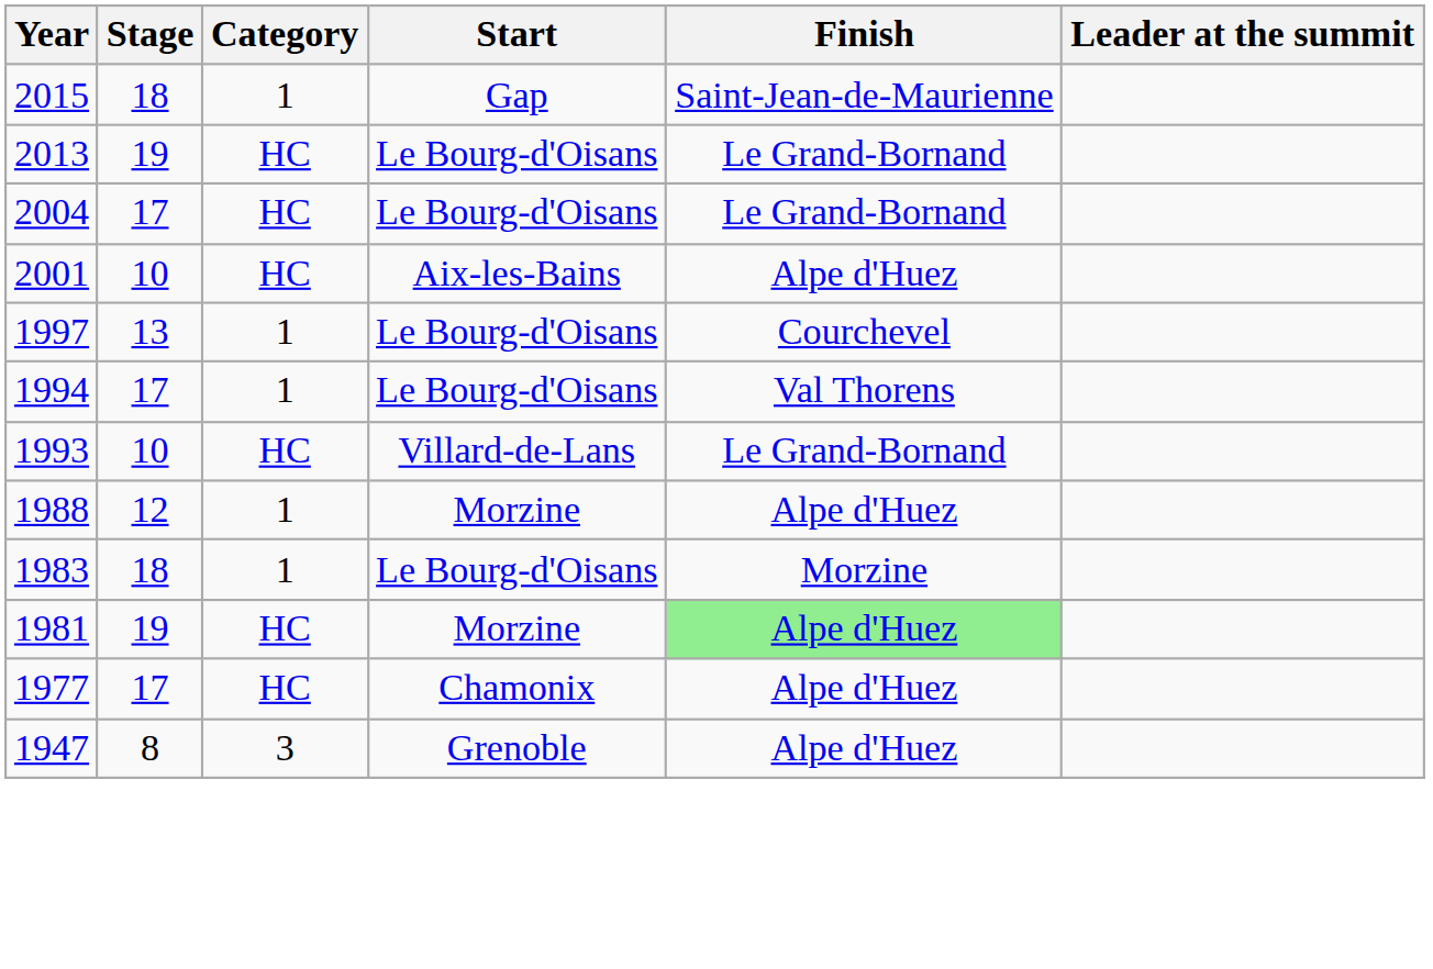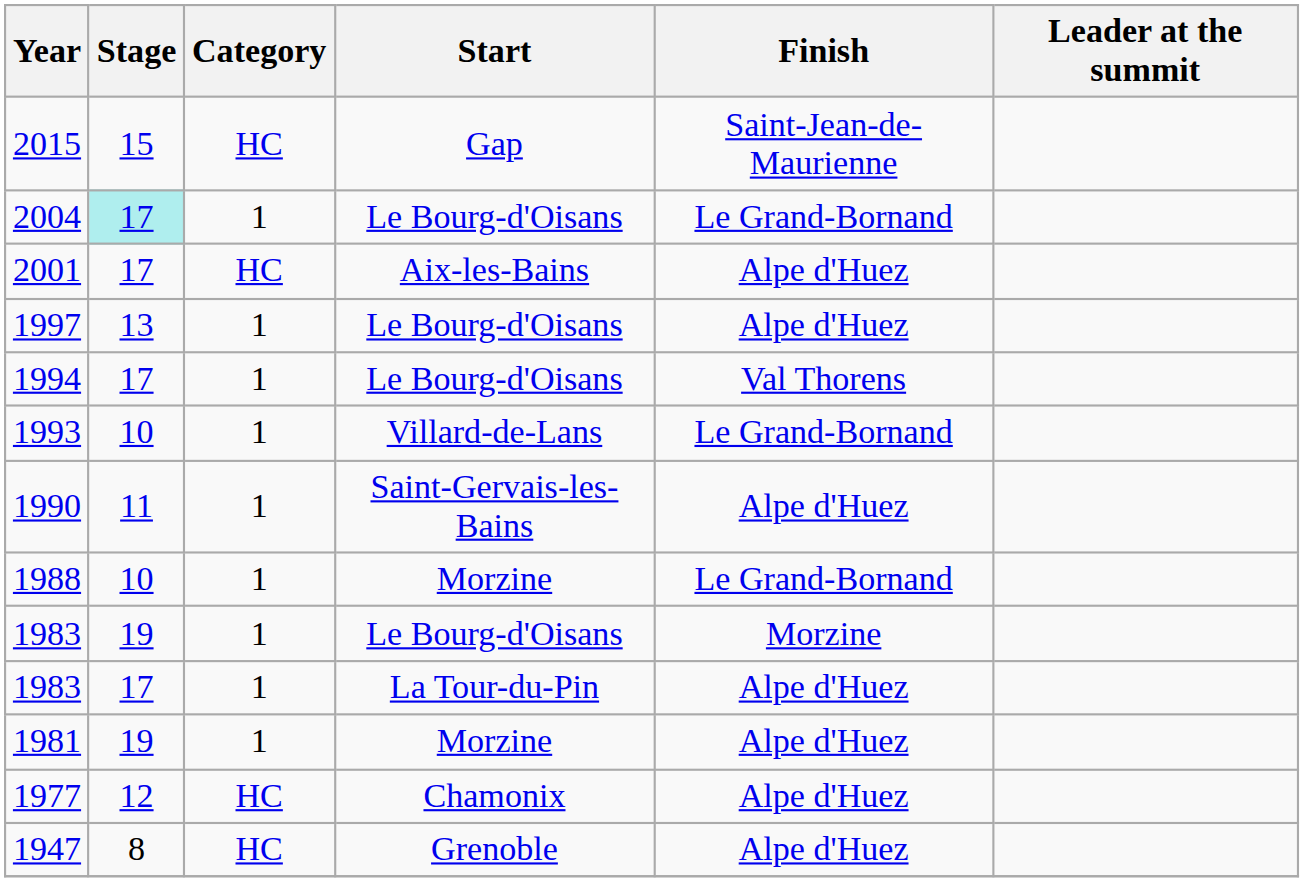2015 | Stage: 18 -> 15
2015 | Category: 1 -> HC
- row: 2013 | 19 | HC | Le Bourg-d'Oisans | Le Grand-Bornand
2004 | Stage: no background -> paleturquoise background
2004 | Category: HC -> 1
2001 | Stage: 10 -> 17
1997 | Finish: Courchevel -> Alpe d'Huez
1993 | Category: HC -> 1
+ row: 1990 | 11 | 1 | Saint-Gervais-les-Bains | Alpe d'Huez
1988 | Stage: 12 -> 10
1988 | Finish: Alpe d'Huez -> Le Grand-Bornand
1983 / Le Bourg-d'Oisans | Stage: 18 -> 19
+ row: 1983 | 17 | 1 | La Tour-du-Pin | Alpe d'Huez
1981 | Category: HC -> 1
1981 | Finish: lightgreen background -> no background
1977 | Stage: 17 -> 12
1947 | Category: 3 -> HC
